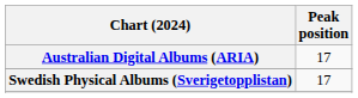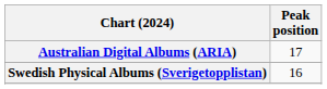Swedish Physical Albums (Sverigetopplistan) | Peak position: 17 -> 16
